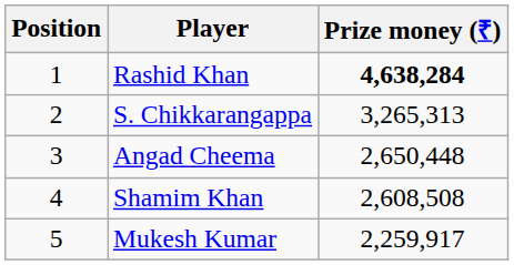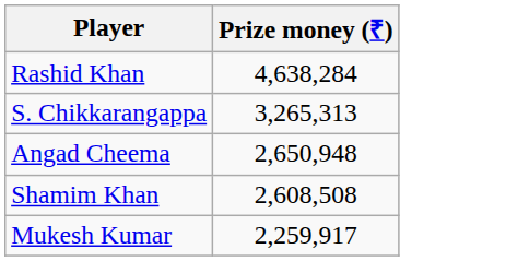- column: Position | 1 | 2 | 3 | 4 | 5
Rashid Khan | Prize money (₹): bold -> normal
Angad Cheema | Prize money (₹): 2,650,448 -> 2,650,948
